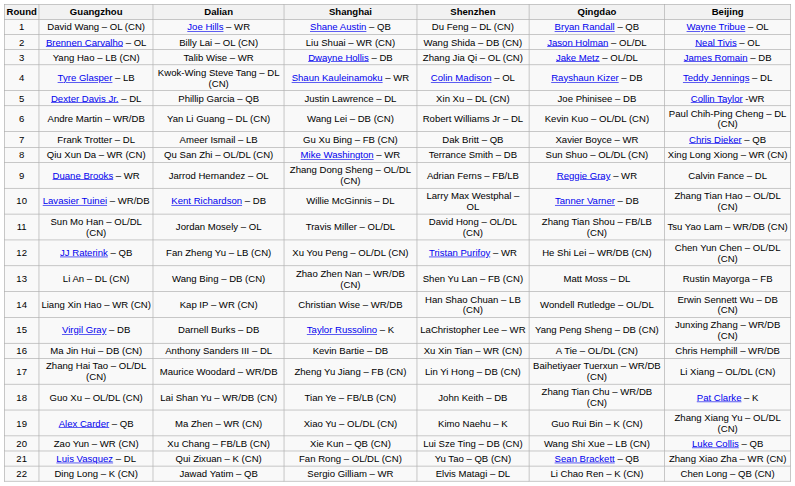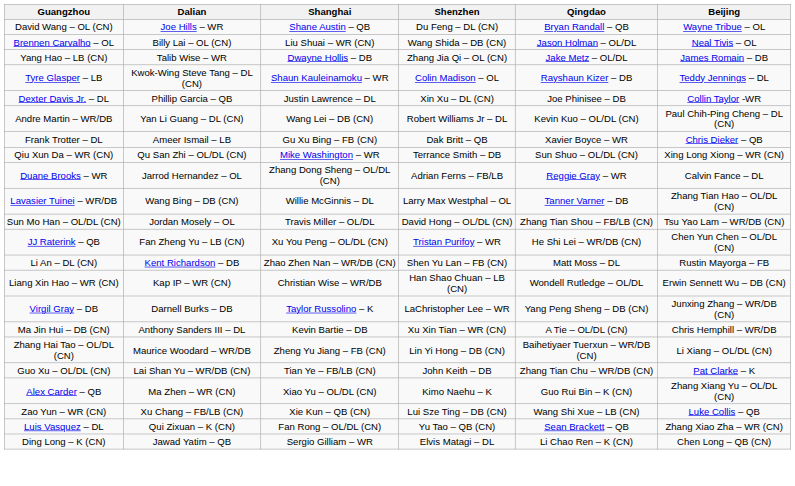- column: Round | 1 | 2 | 3 | 4 | 5 | 6 | 7 | 8 | 9 | 10 | 11 | 12 | 13 | 14 | 15 | 16 | 17 | 18 | 19 | 20 | 21 | 22
Lavasier Tuinei – WR/DB | Dalian: Kent Richardson – DB -> Wang Bing – DB (CN)
Li An – DL (CN) | Dalian: Wang Bing – DB (CN) -> Kent Richardson – DB
